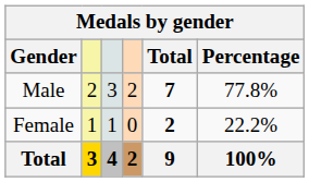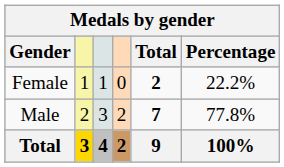rows swapped: Male <-> Female
